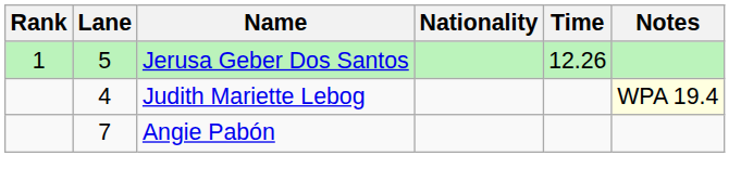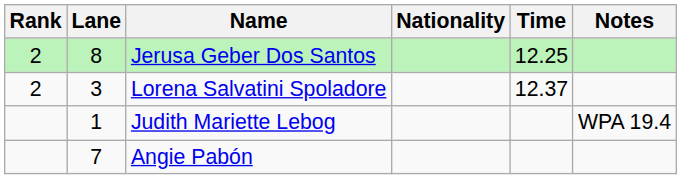Jerusa Geber Dos Santos | Rank: 1 -> 2
Jerusa Geber Dos Santos | Lane: 5 -> 8
Jerusa Geber Dos Santos | Time: 12.26 -> 12.25
+ row: 2 | 3 | Lorena Salvatini Spoladore | 12.37
Judith Mariette Lebog | Lane: 4 -> 1
Judith Mariette Lebog | Notes: lightyellow background -> no background
